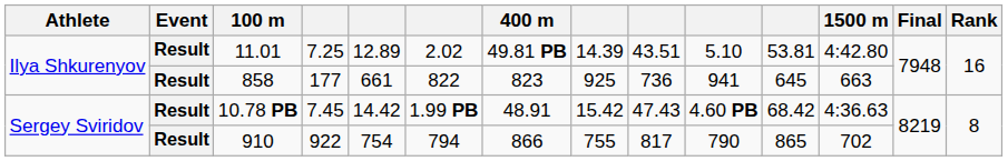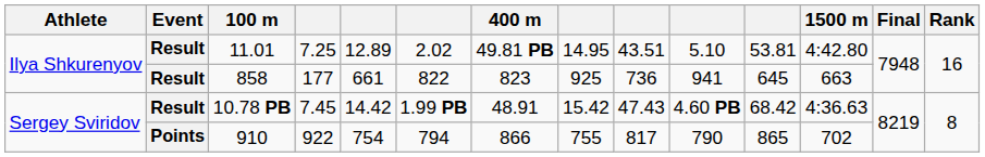11.01 | column 8: 14.39 -> 14.95
910 | Event: Result -> Points
